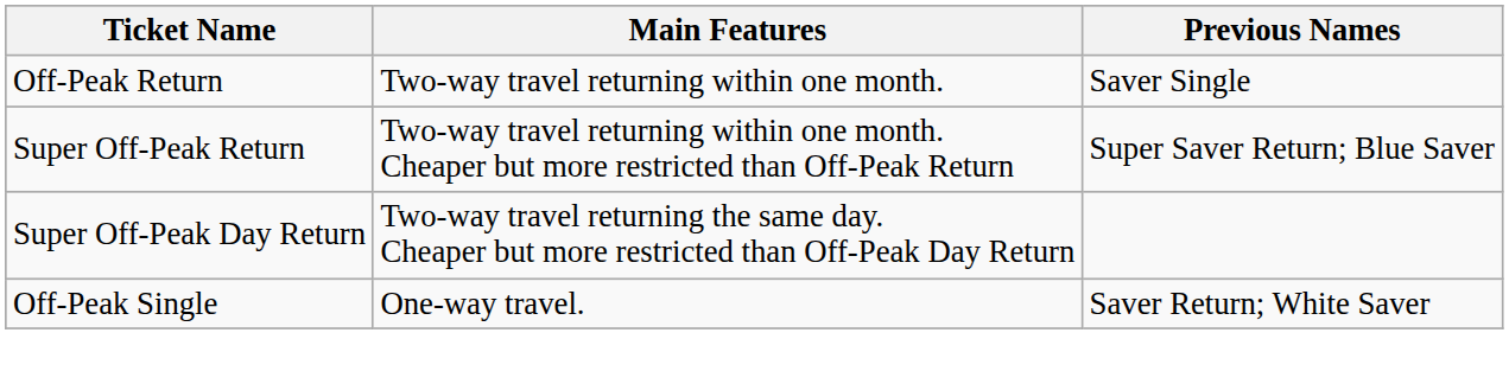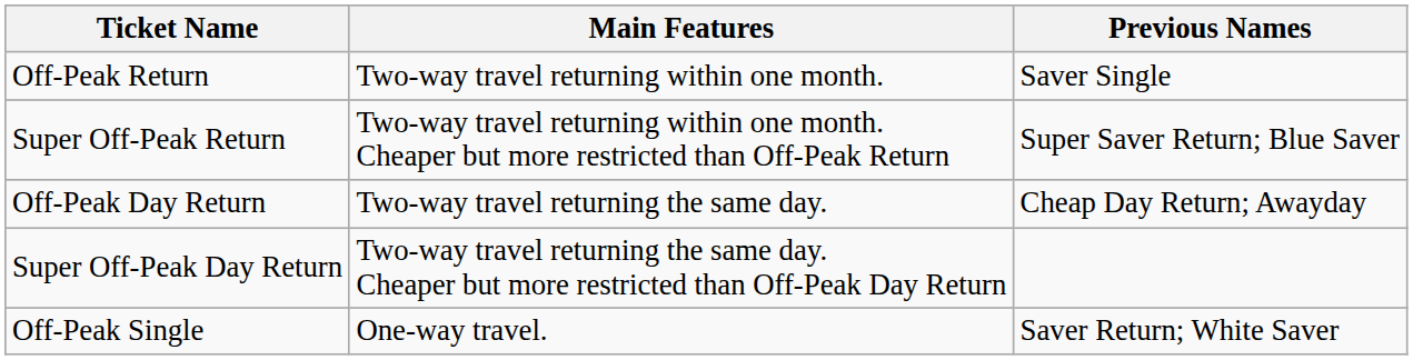+ row: Off-Peak Day Return | Two-way travel returning the same day. | Cheap Day Return; Awayday
